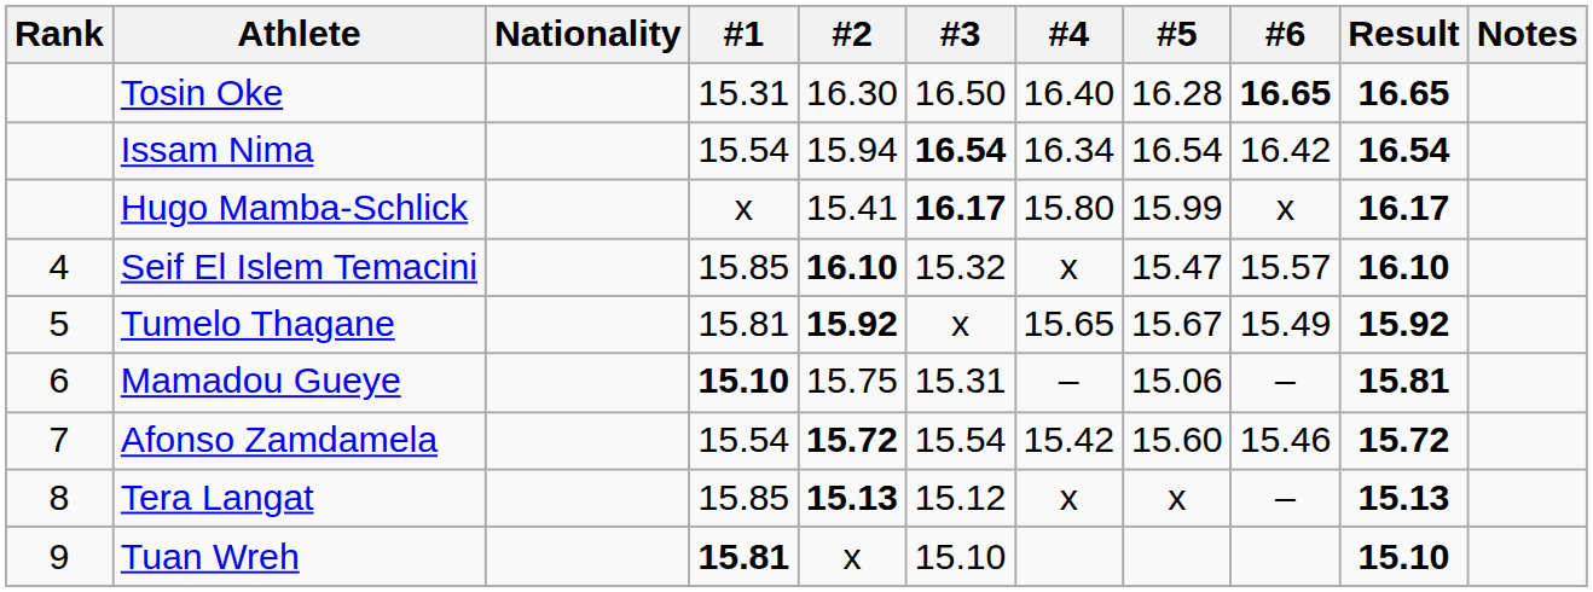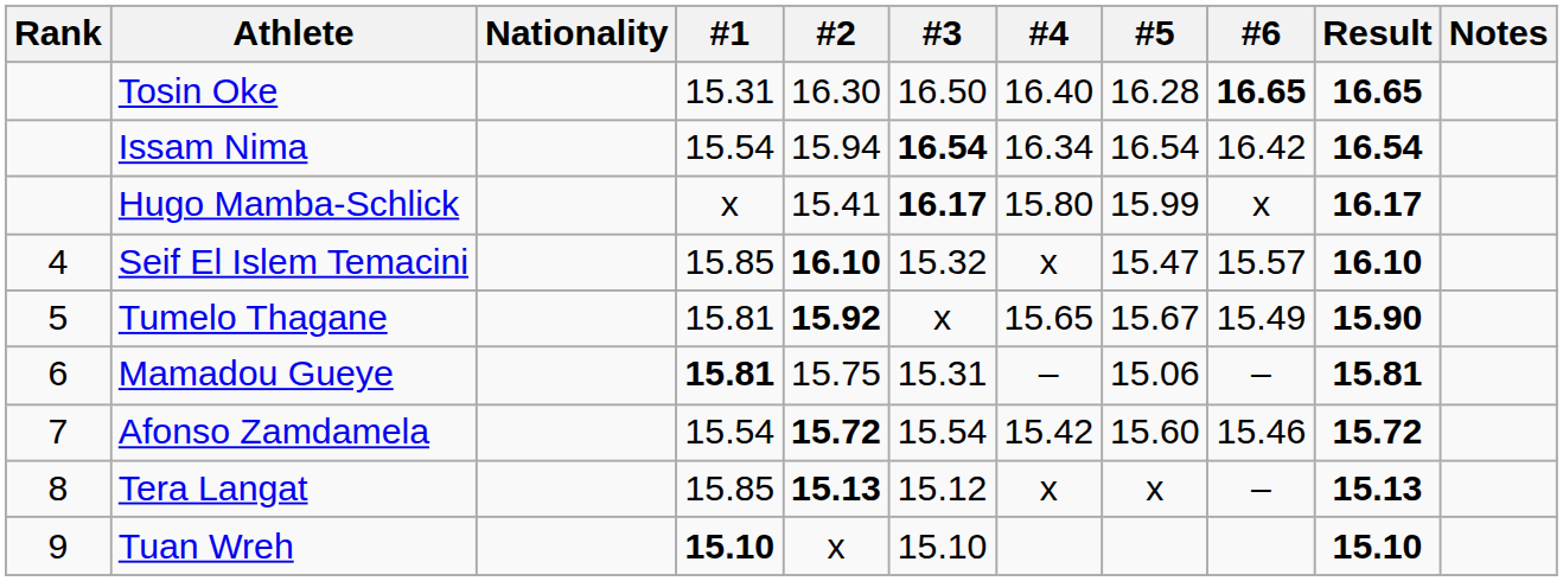Tumelo Thagane | Result: 15.92 -> 15.90
Mamadou Gueye | #1: 15.10 -> 15.81
Tuan Wreh | #1: 15.81 -> 15.10
